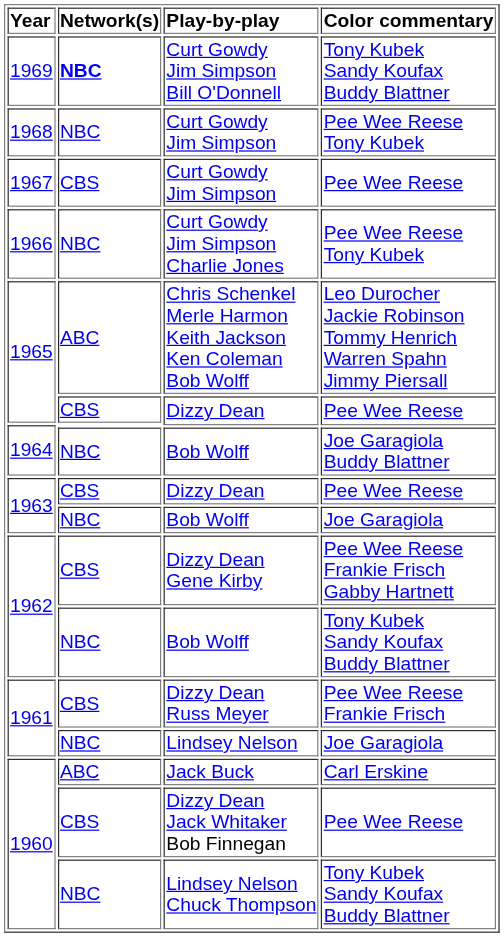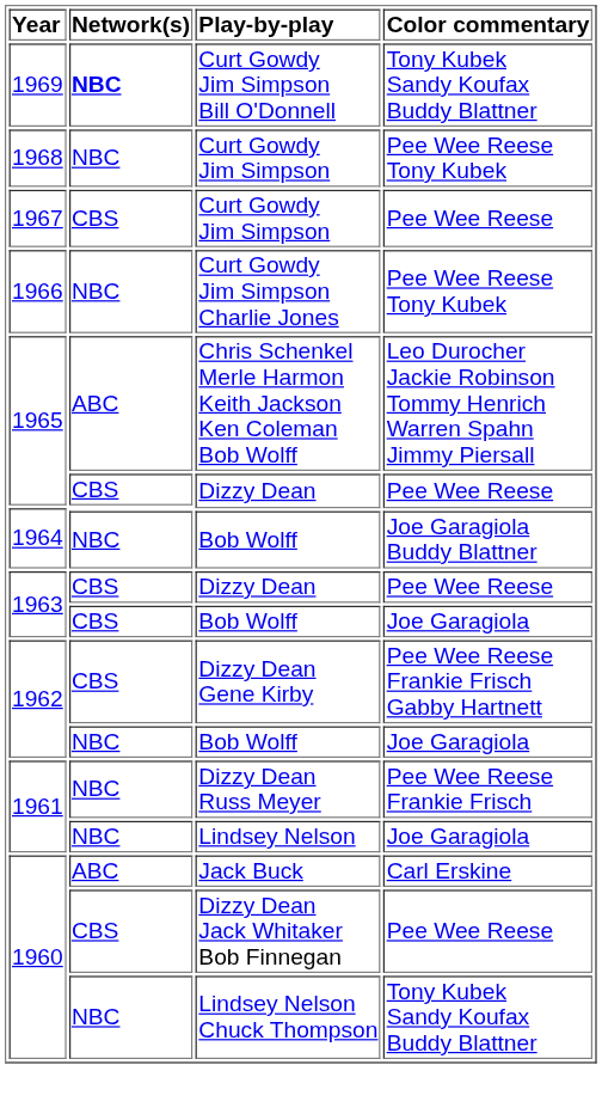1963 / Bob Wolff | Network(s): NBC -> CBS
1962 / Bob Wolff | Color commentary: Tony Kubek Sandy Koufax Buddy Blattner -> Joe Garagiola
Dizzy Dean Russ Meyer | Network(s): CBS -> NBC
